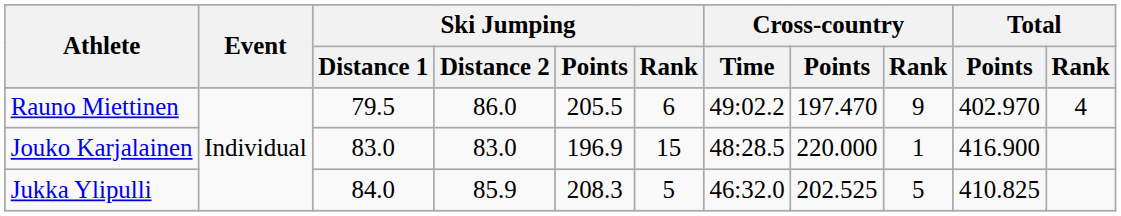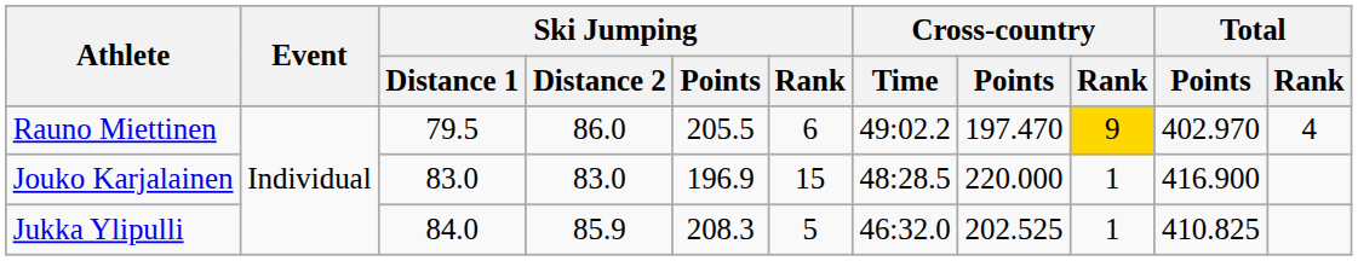Rauno Miettinen | Cross-country / Rank: no background -> gold background
Jukka Ylipulli | Cross-country / Rank: 5 -> 1
